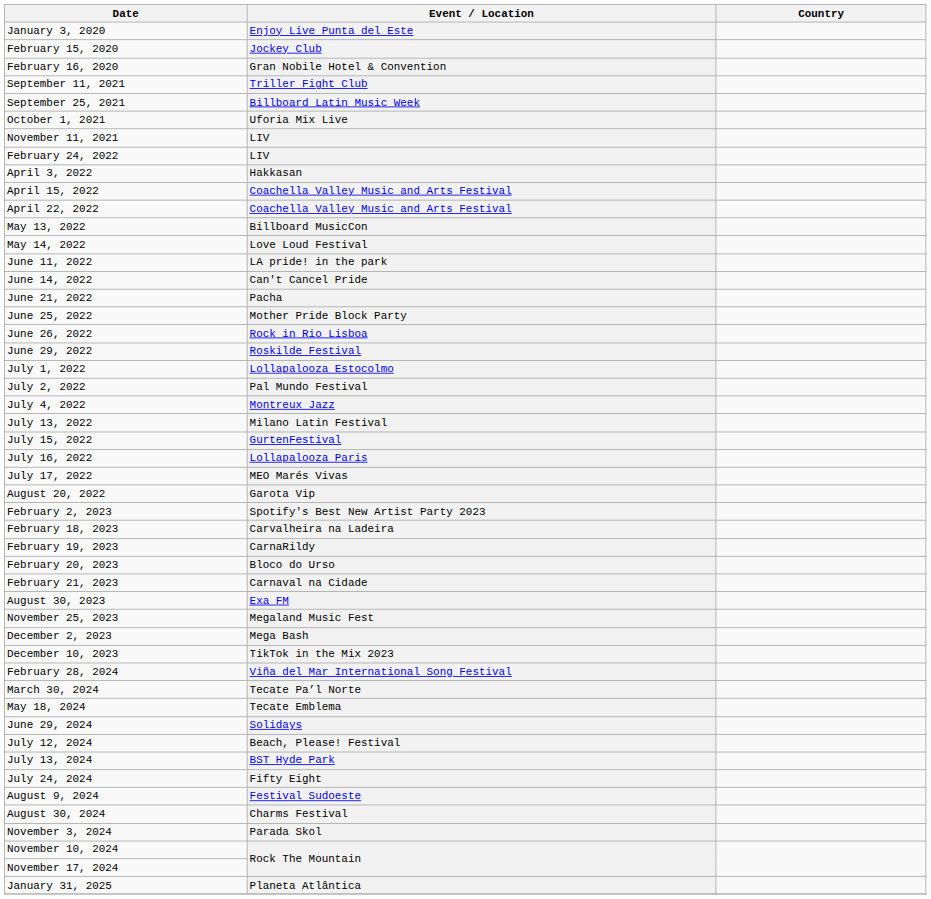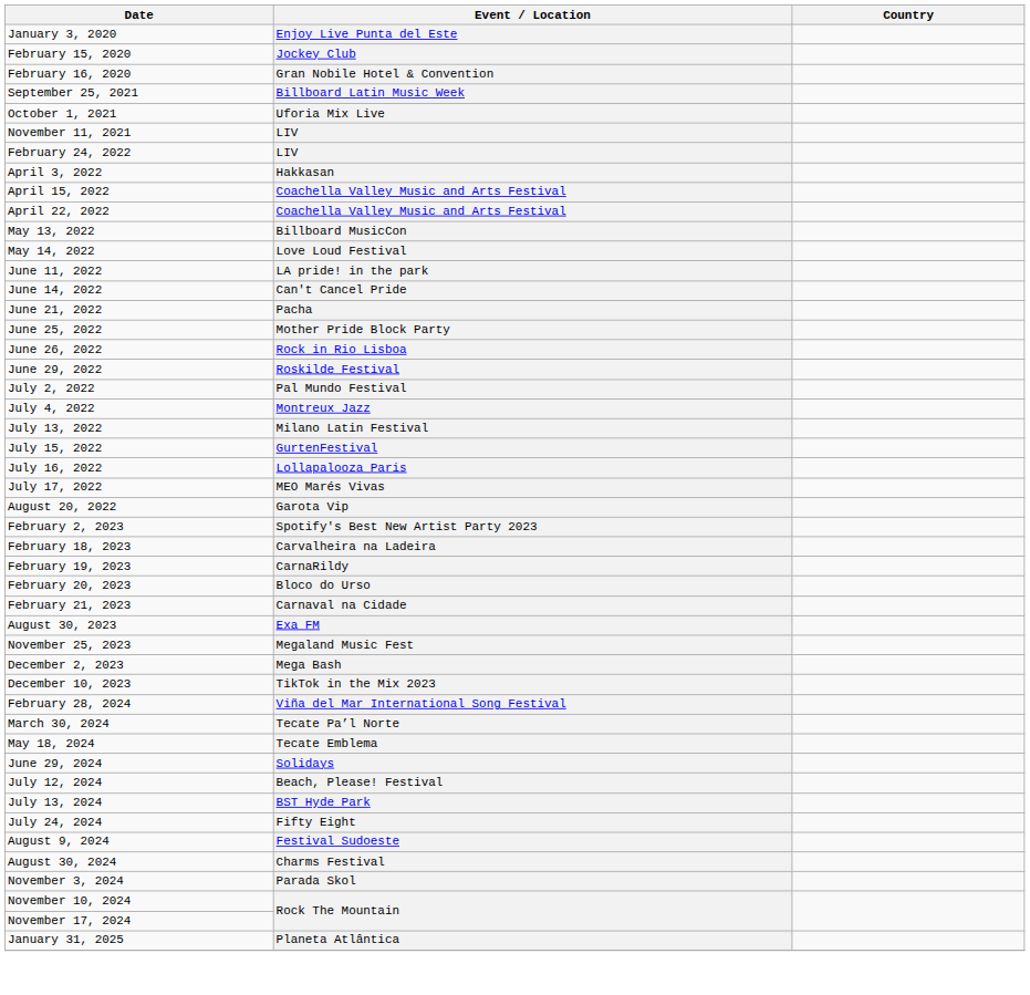- row: September 11, 2021 | Triller Fight Club
- row: July 1, 2022 | Lollapalooza Estocolmo
